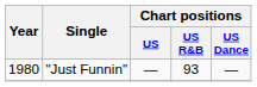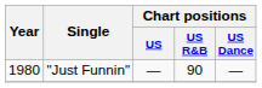"Just Funnin" | Chart positions / US R&B: 93 -> 90
